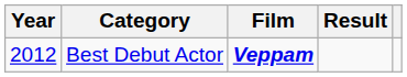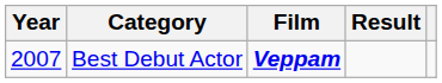Best Debut Actor | Year: 2012 -> 2007
